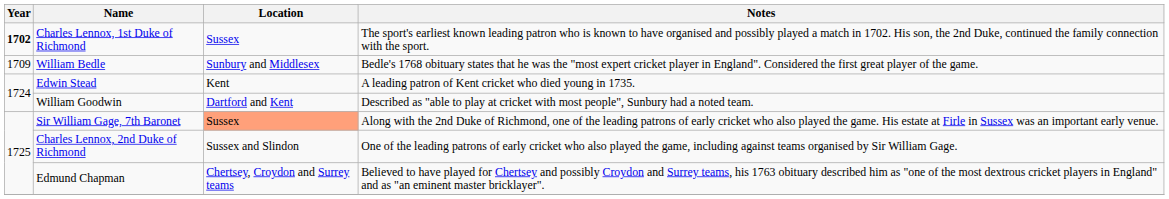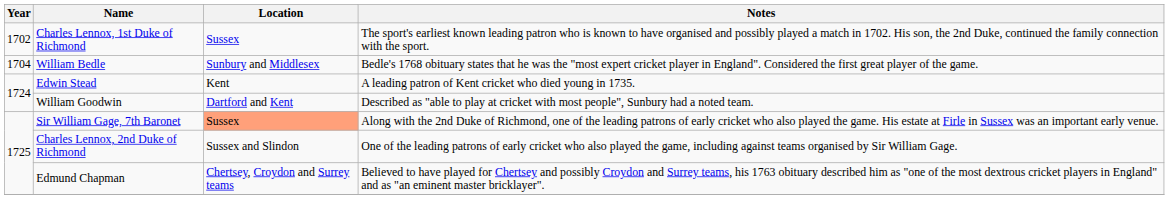Charles Lennox, 1st Duke of Richmond | Year: bold -> normal
William Bedle | Year: 1709 -> 1704
